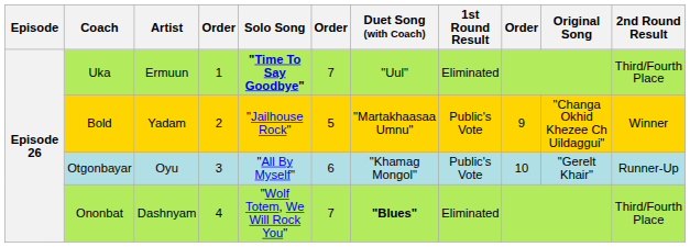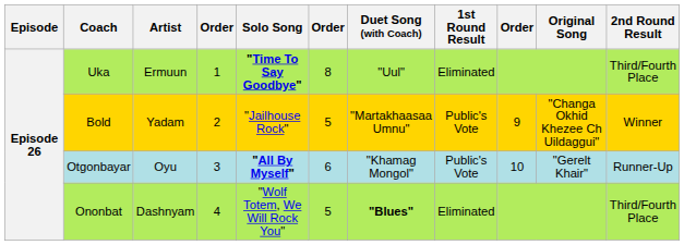Uka | column 6: 7 -> 8
Otgonbayar | Solo Song: normal -> bold
Ononbat | column 6: 7 -> 5
